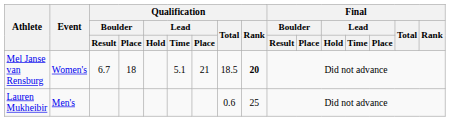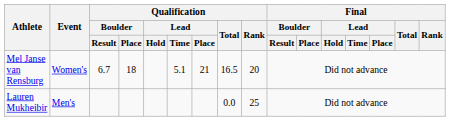Mel Janse van Rensburg | Qualification / Total: 18.5 -> 16.5
Mel Janse van Rensburg | Qualification / Rank: bold -> normal
Lauren Mukheibir | Qualification / Total: 0.6 -> 0.0
